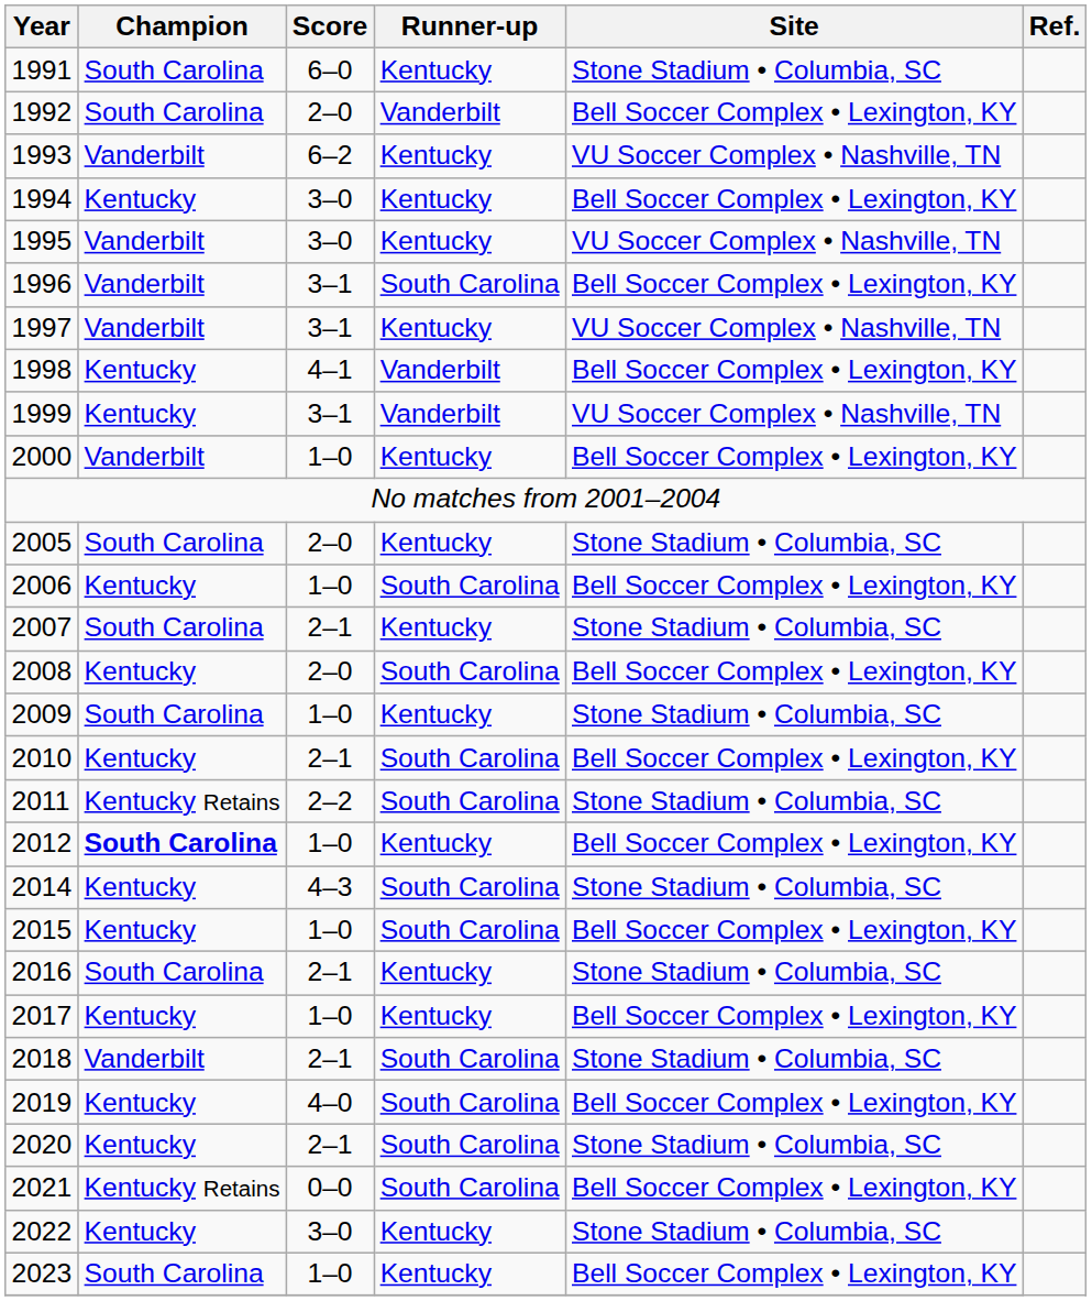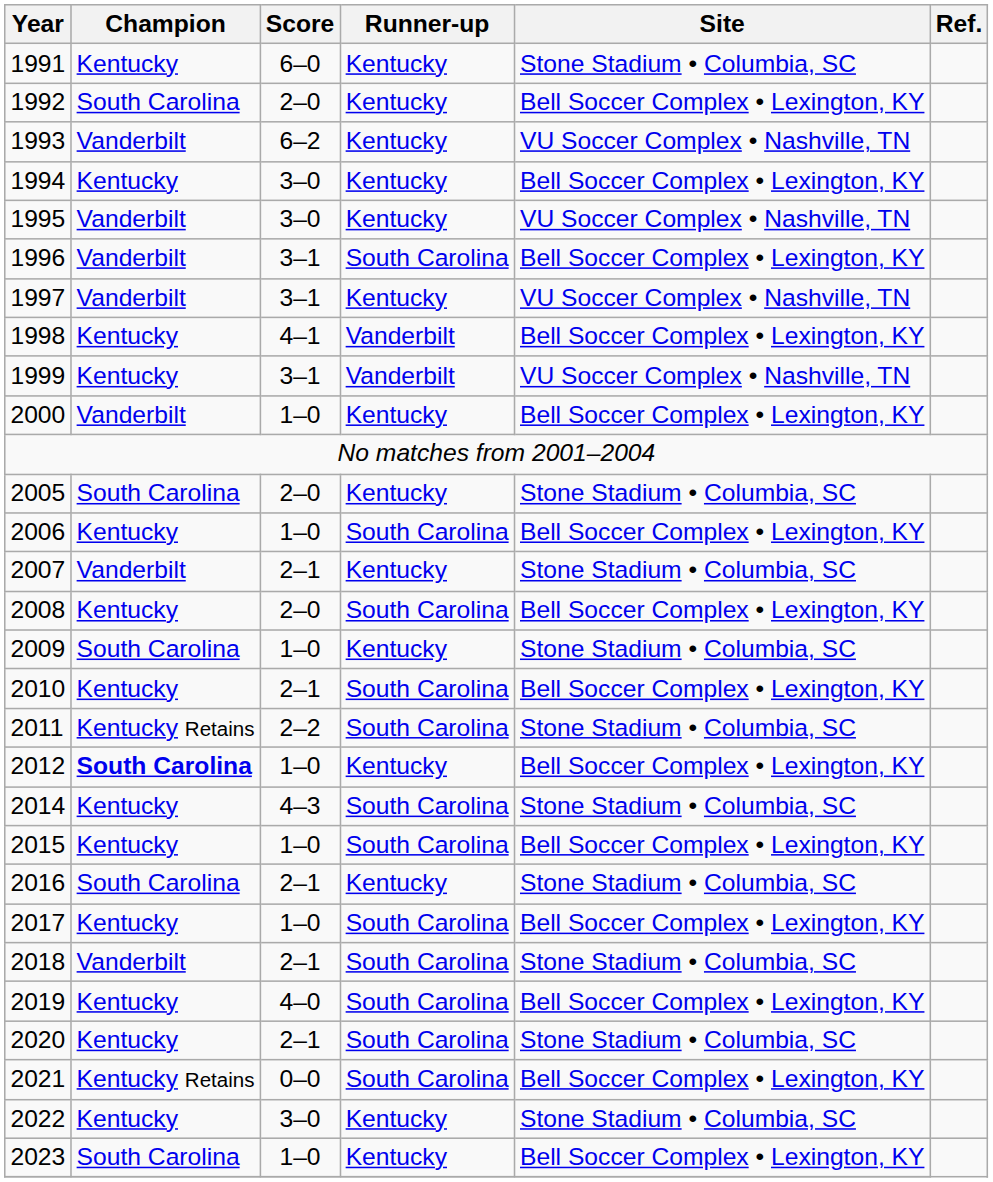1991 | Champion: South Carolina -> Kentucky
1992 | Runner-up: Vanderbilt -> Kentucky
2007 | Champion: South Carolina -> Vanderbilt
2017 | Runner-up: Kentucky -> South Carolina
